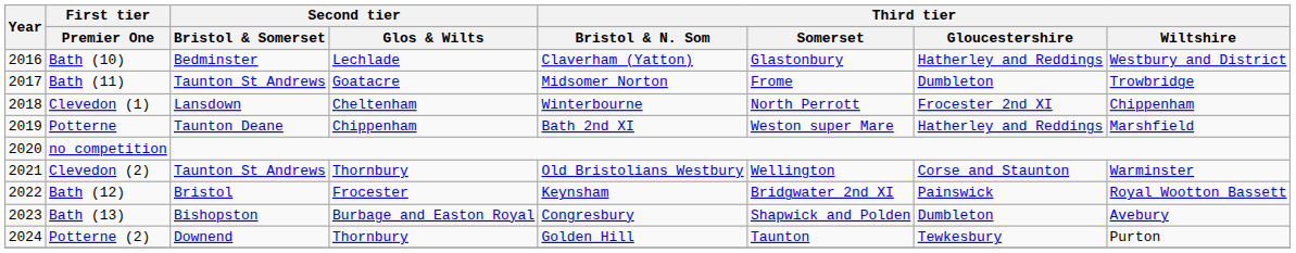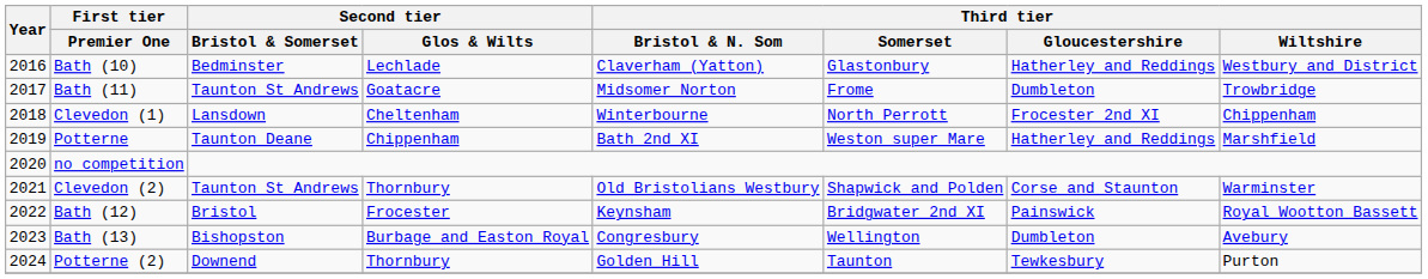Clevedon (2) | Third tier / Somerset: Wellington -> Shapwick and Polden
Bath (13) | Third tier / Somerset: Shapwick and Polden -> Wellington
